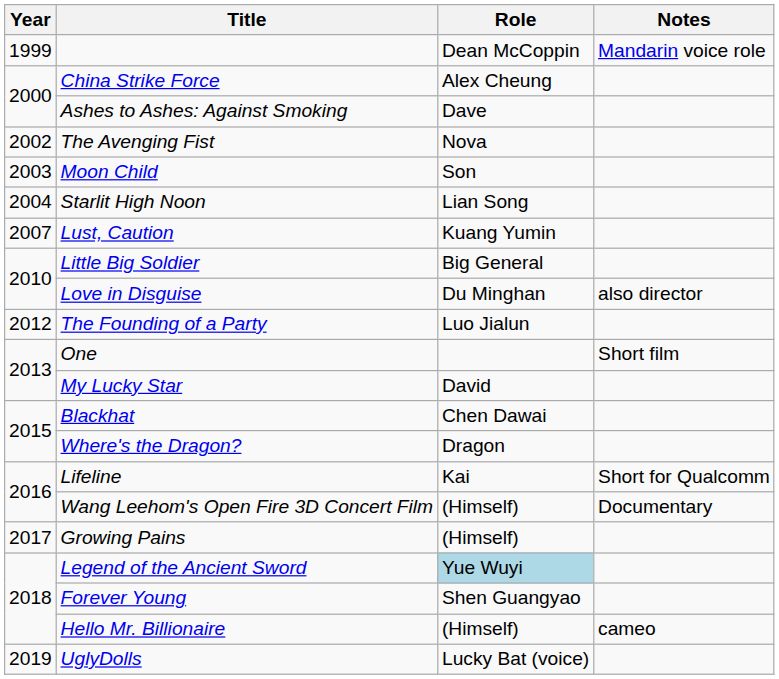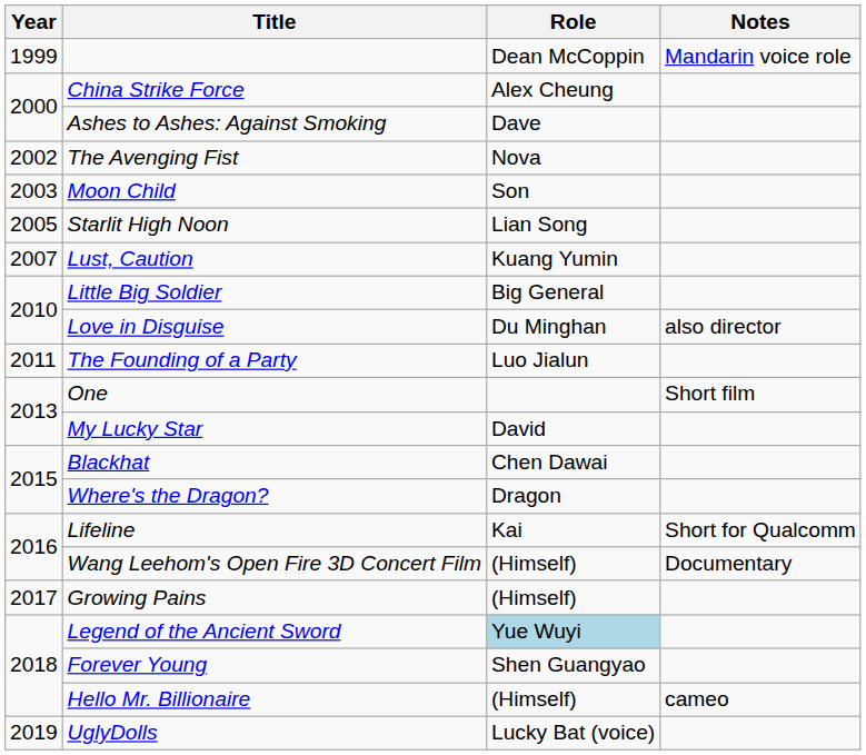Starlit High Noon | Year: 2004 -> 2005
The Founding of a Party | Year: 2012 -> 2011
